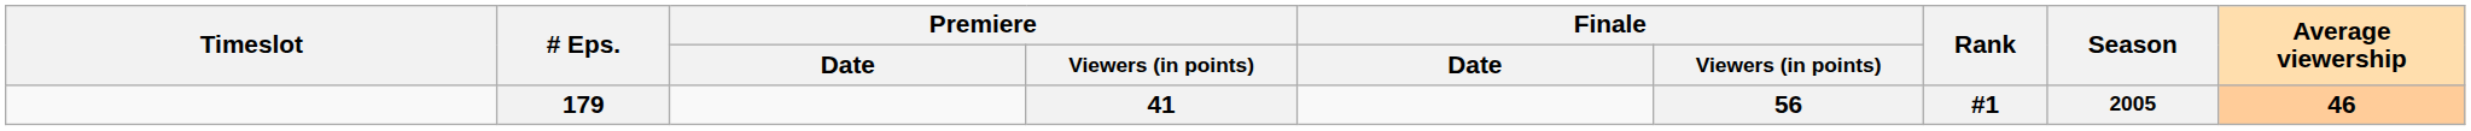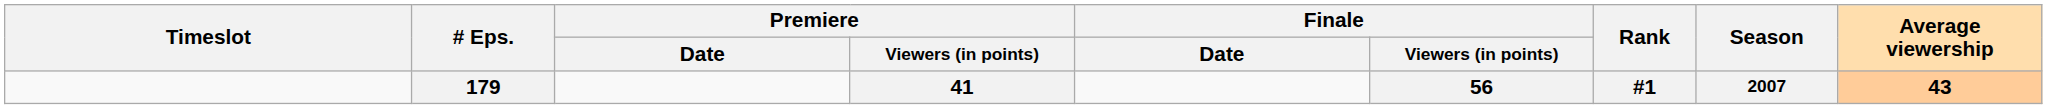179 | Season: 2005 -> 2007
179 | Average viewership: 46 -> 43
